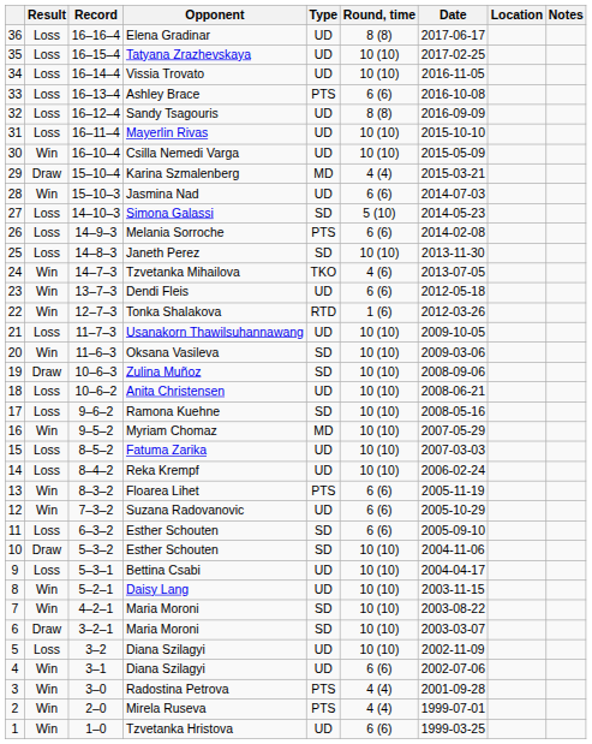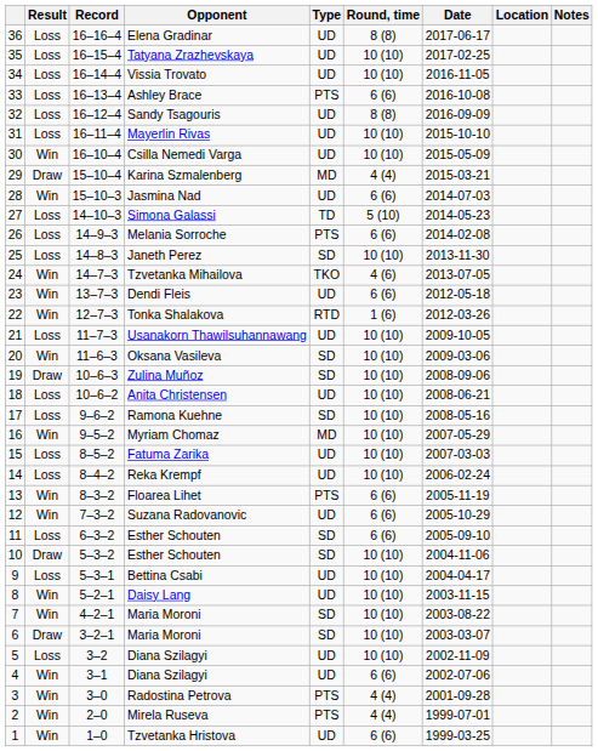Simona Galassi | Type: SD -> TD
